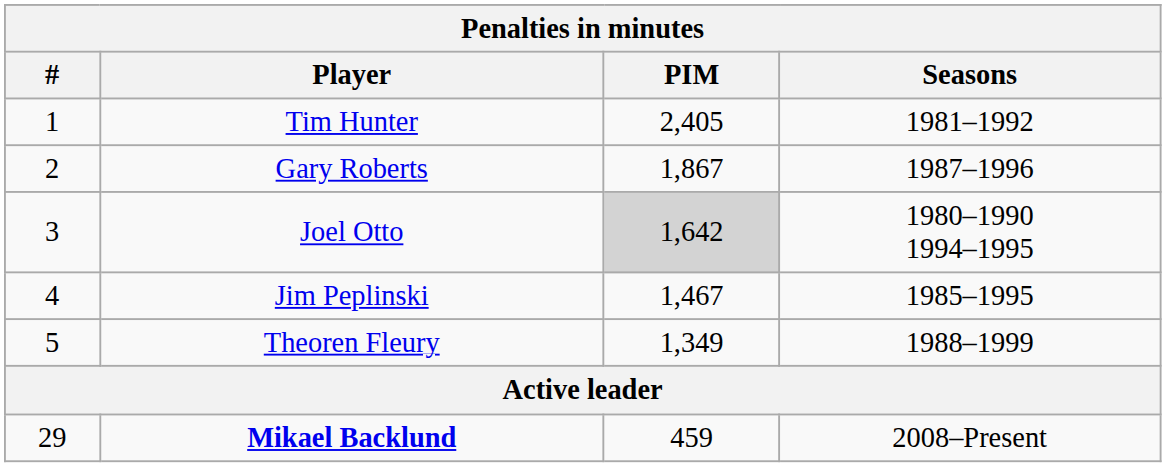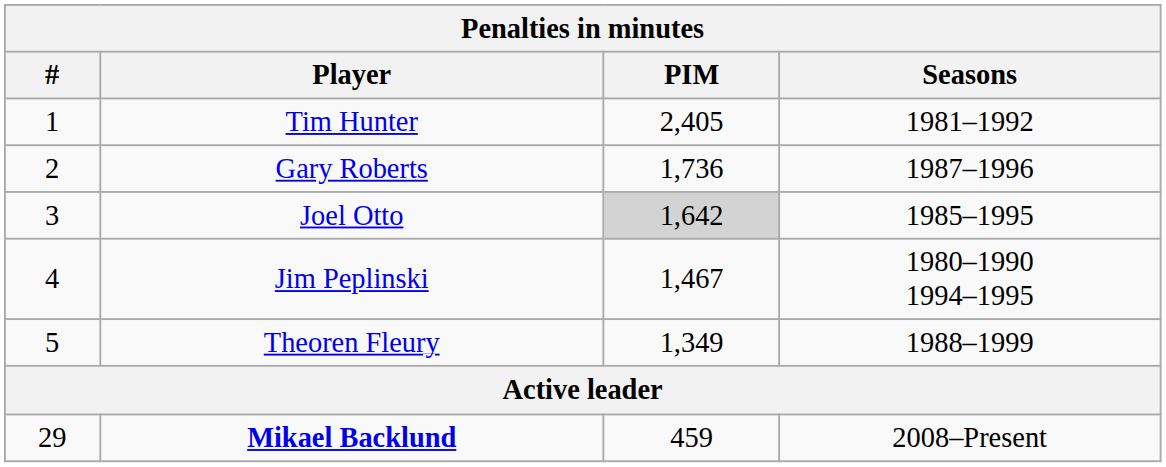Gary Roberts | PIM: 1,867 -> 1,736
Joel Otto | Seasons: 1980–1990 1994–1995 -> 1985–1995
Jim Peplinski | Seasons: 1985–1995 -> 1980–1990 1994–1995
